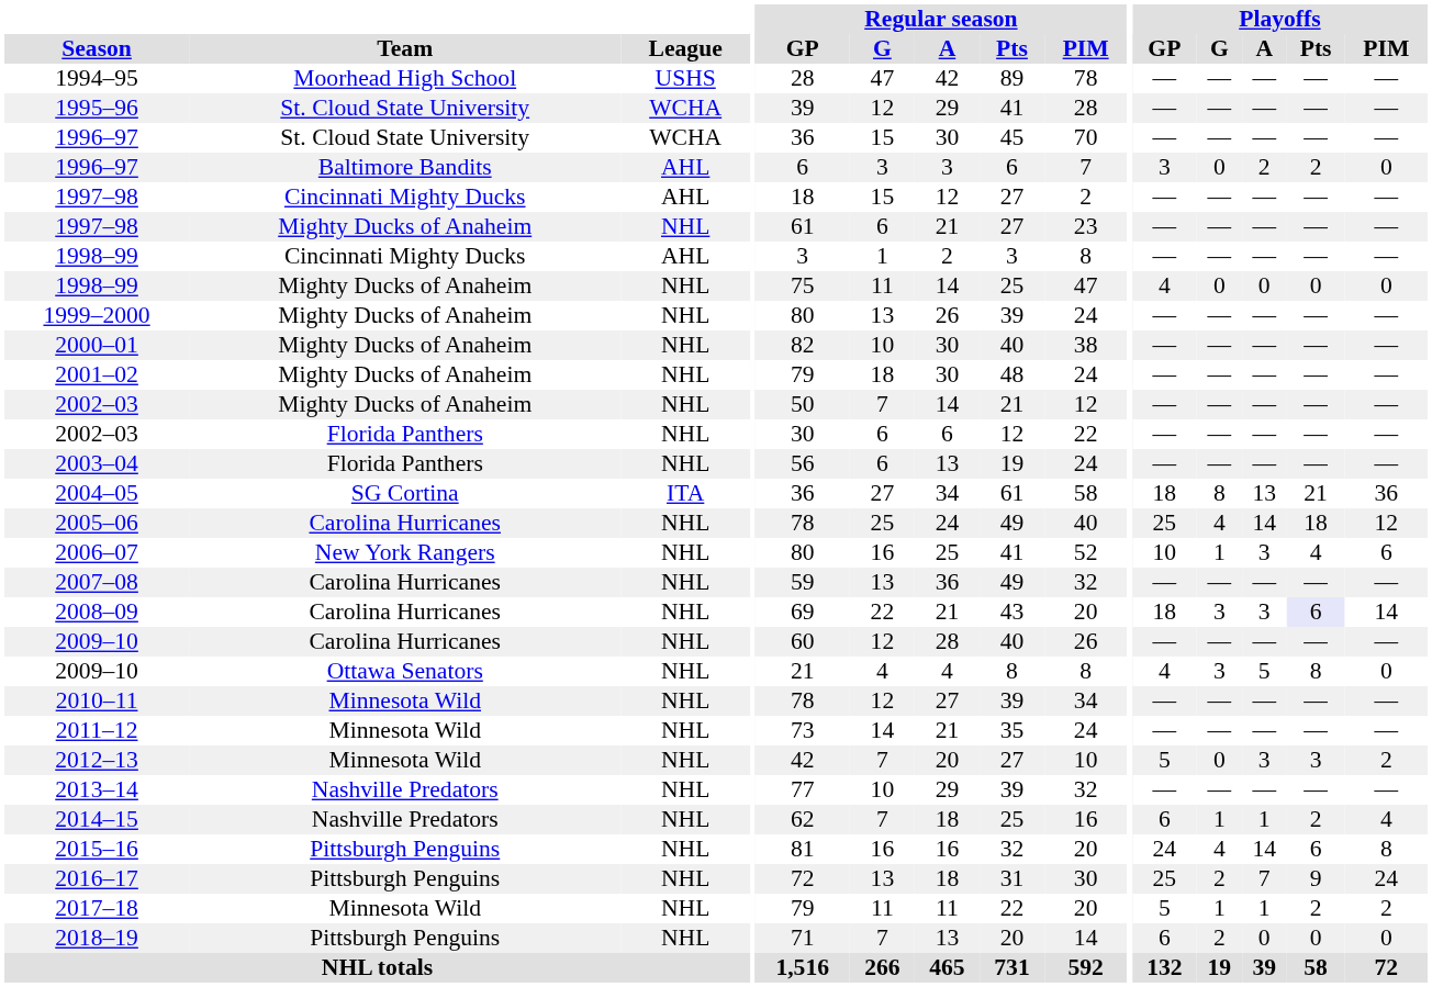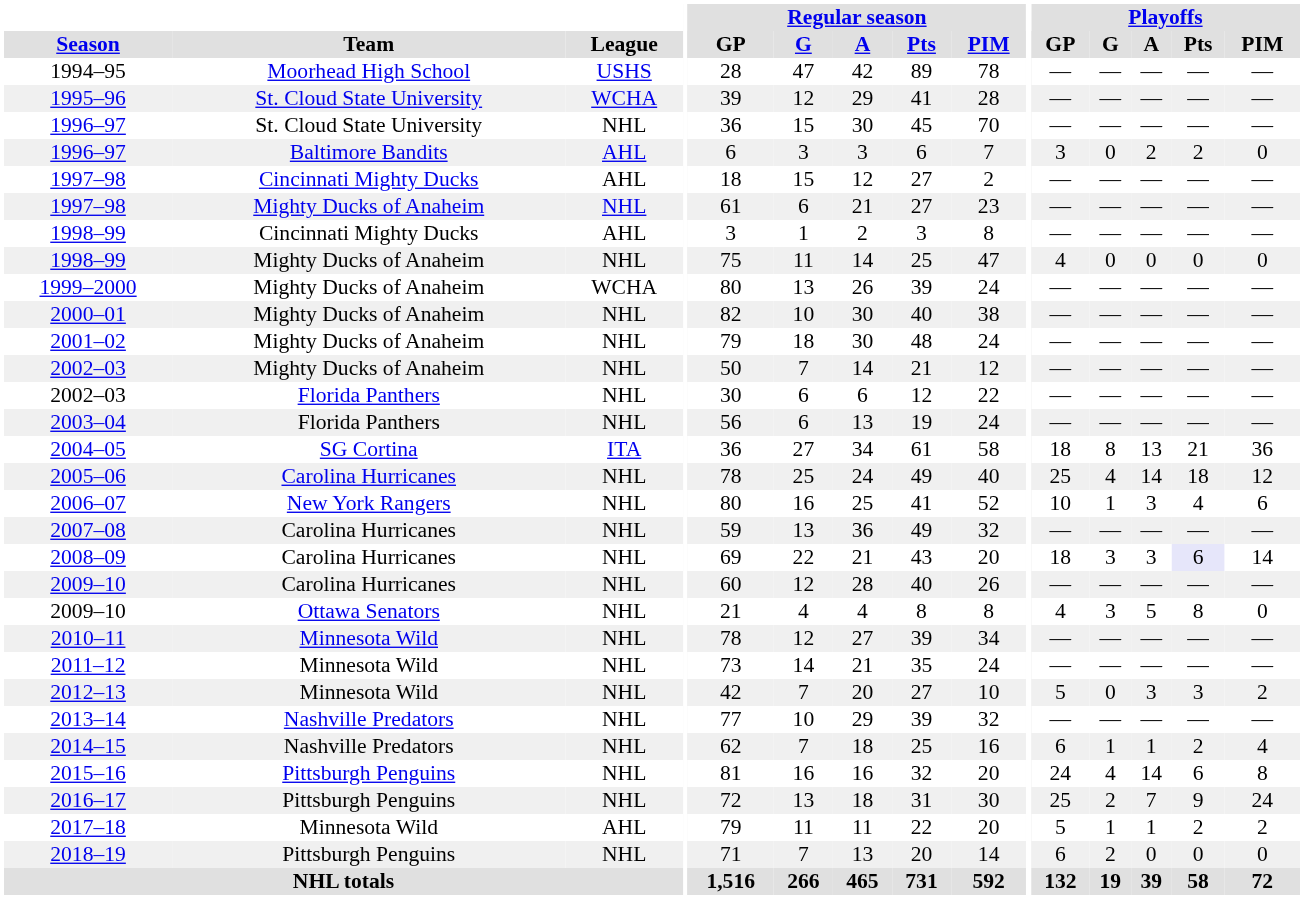1996–97 / St. Cloud State University | League: WCHA -> NHL
1999–2000 | League: NHL -> WCHA
2017–18 | League: NHL -> AHL
